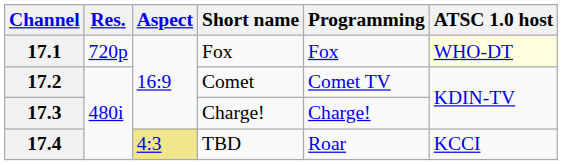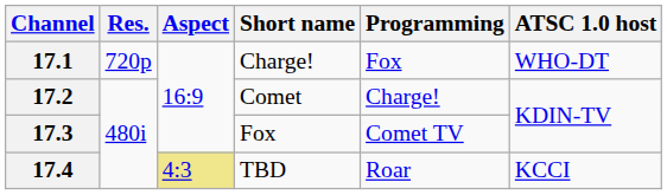17.1 | Short name: Fox -> Charge!
17.1 | ATSC 1.0 host: lightyellow background -> no background
17.2 | Programming: Comet TV -> Charge!
17.3 | Short name: Charge! -> Fox
17.3 | Programming: Charge! -> Comet TV
